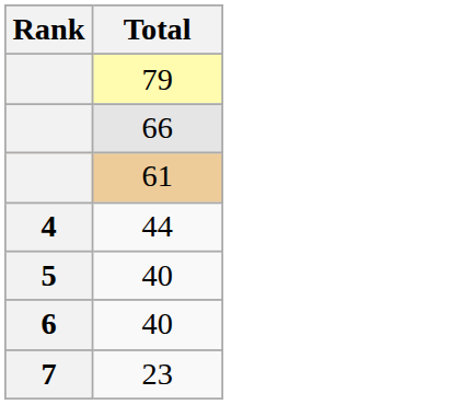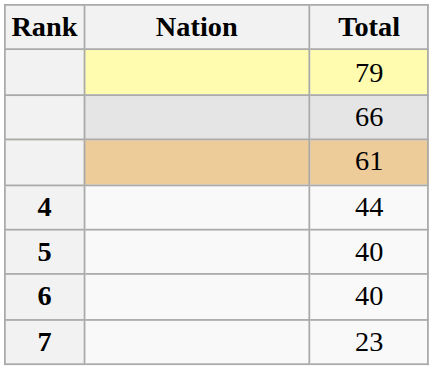+ column: Nation
